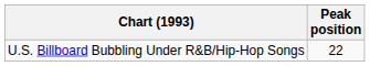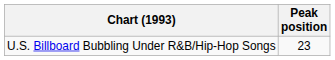U.S. Billboard Bubbling Under R&B/Hip-Hop Songs | Peak position: 22 -> 23
